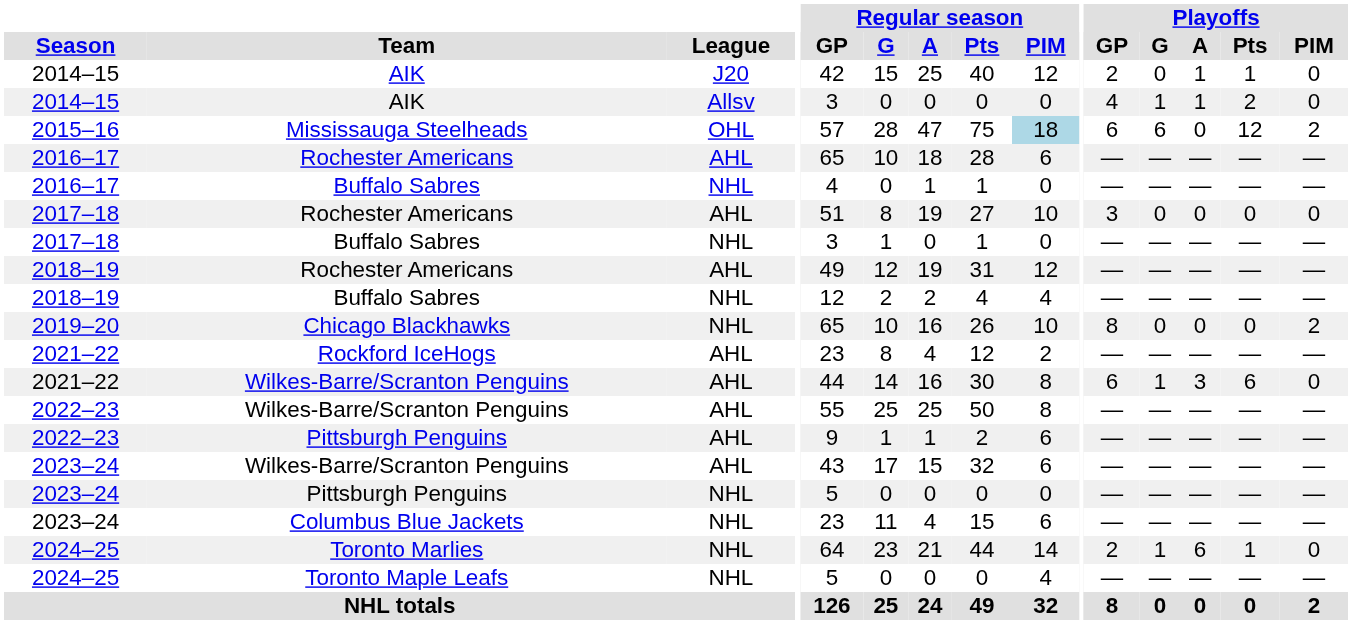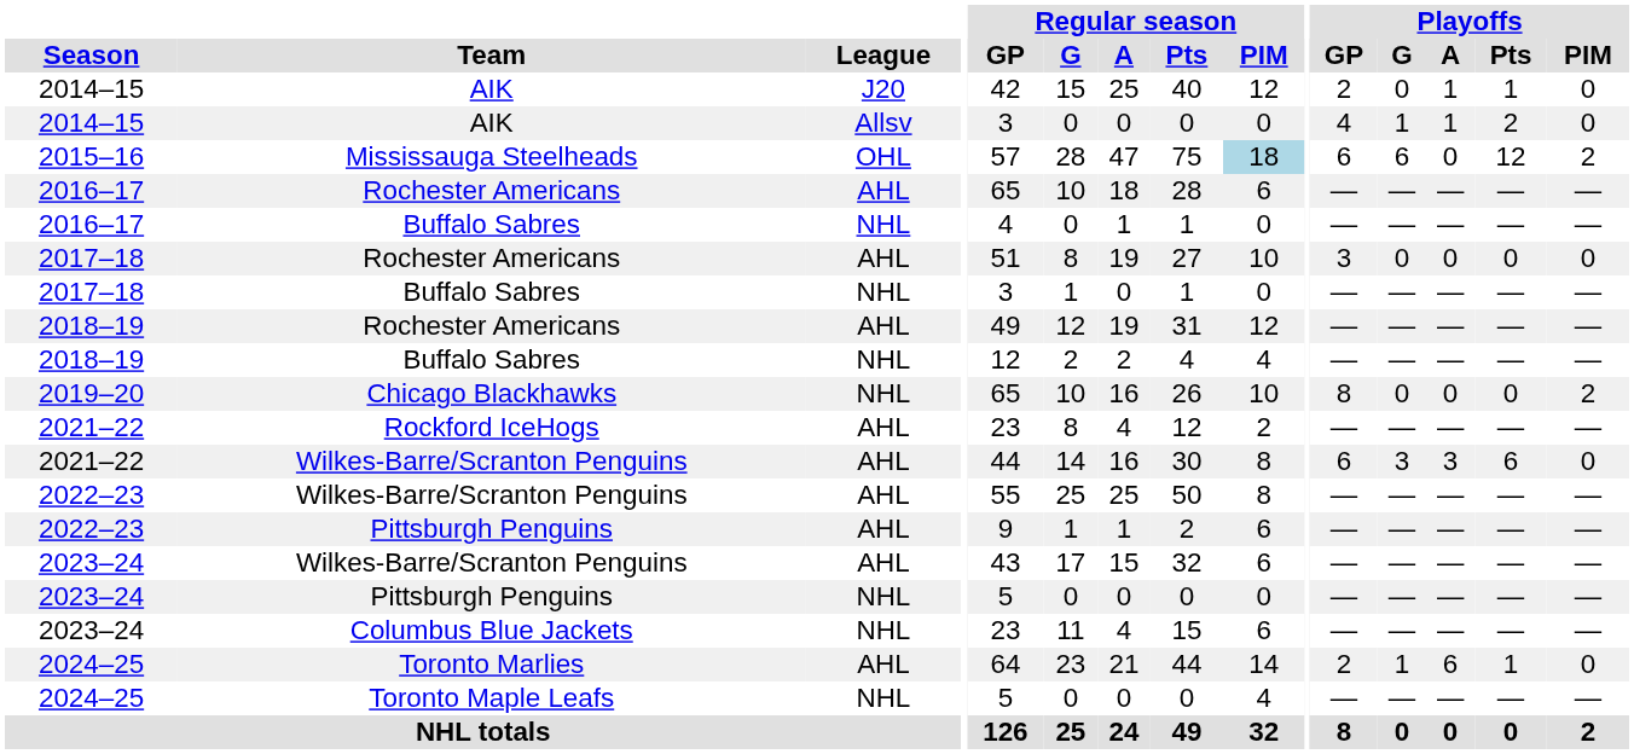2021–22 / Wilkes-Barre/Scranton Penguins | Playoffs / G: 1 -> 3
Toronto Marlies | League: NHL -> AHL
